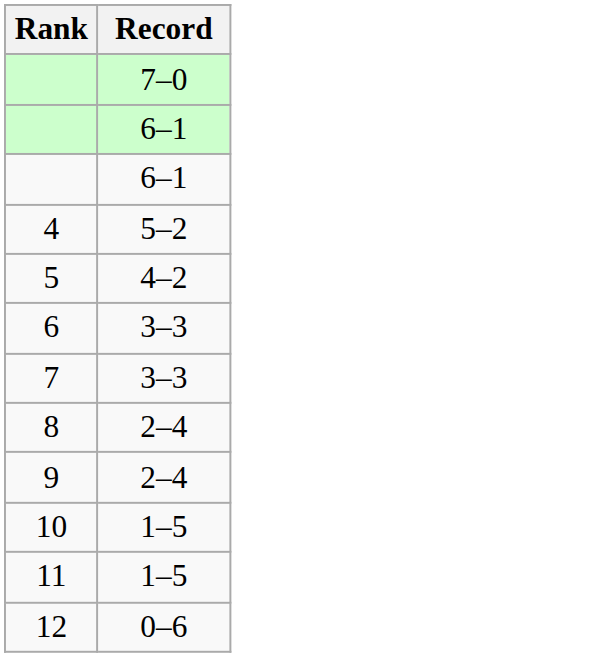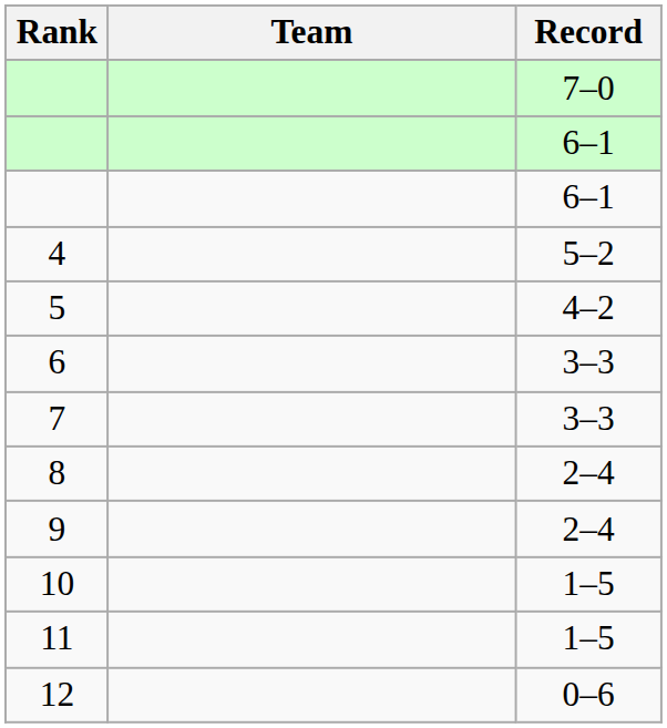+ column: Team
